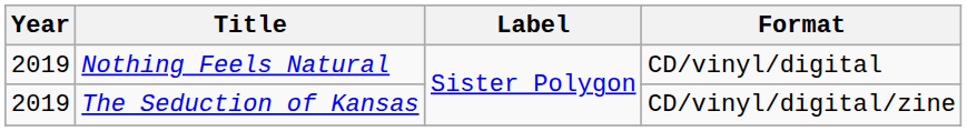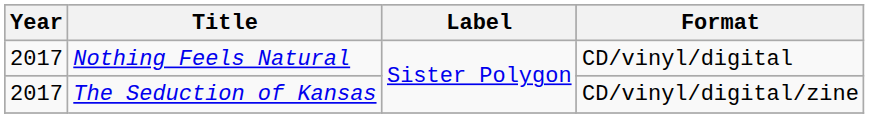Nothing Feels Natural | Year: 2019 -> 2017
The Seduction of Kansas | Year: 2019 -> 2017
